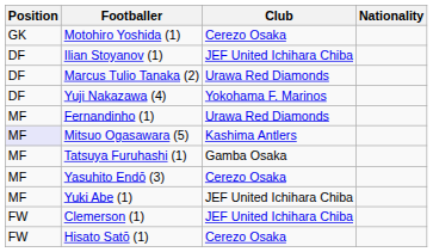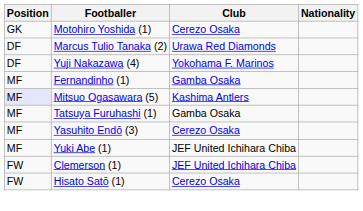- row: DF | Ilian Stoyanov (1) | JEF United Ichihara Chiba
Fernandinho (1) | Club: Urawa Red Diamonds -> Gamba Osaka
